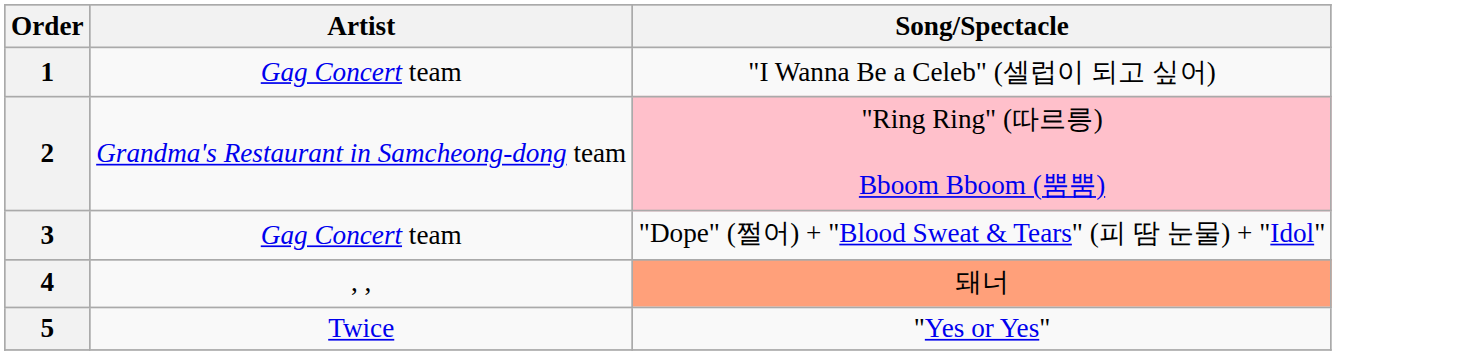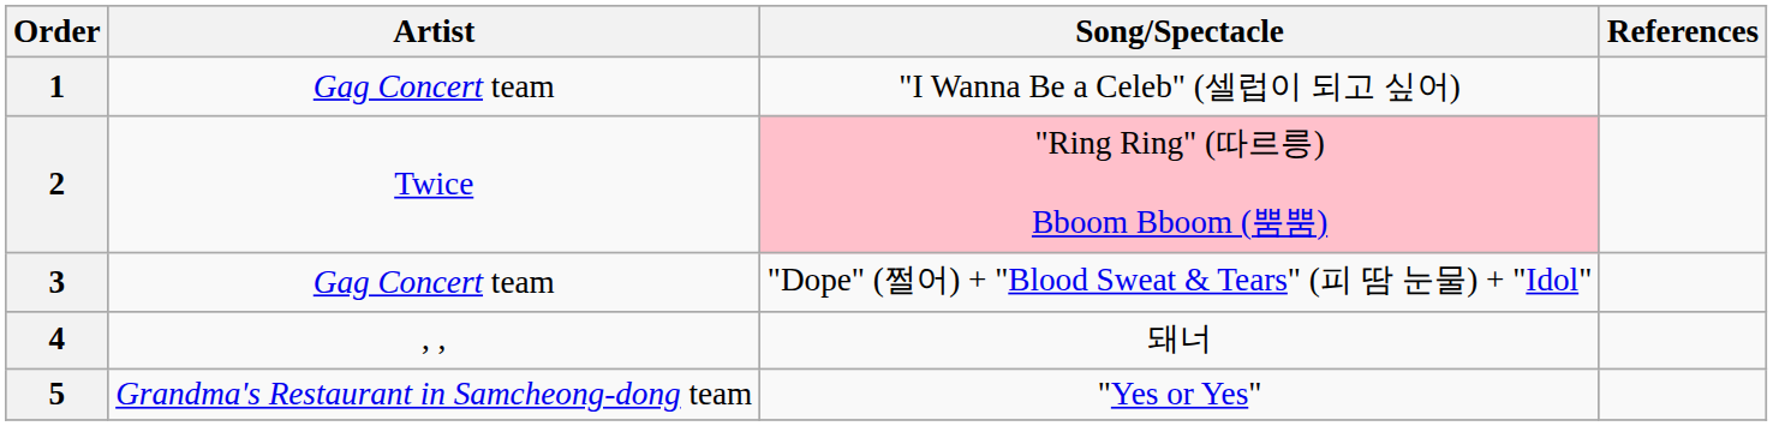+ column: References
2 | Artist: Grandma's Restaurant in Samcheong-dong team -> Twice
4 | Song/Spectacle: lightsalmon background -> no background
5 | Artist: Twice -> Grandma's Restaurant in Samcheong-dong team
